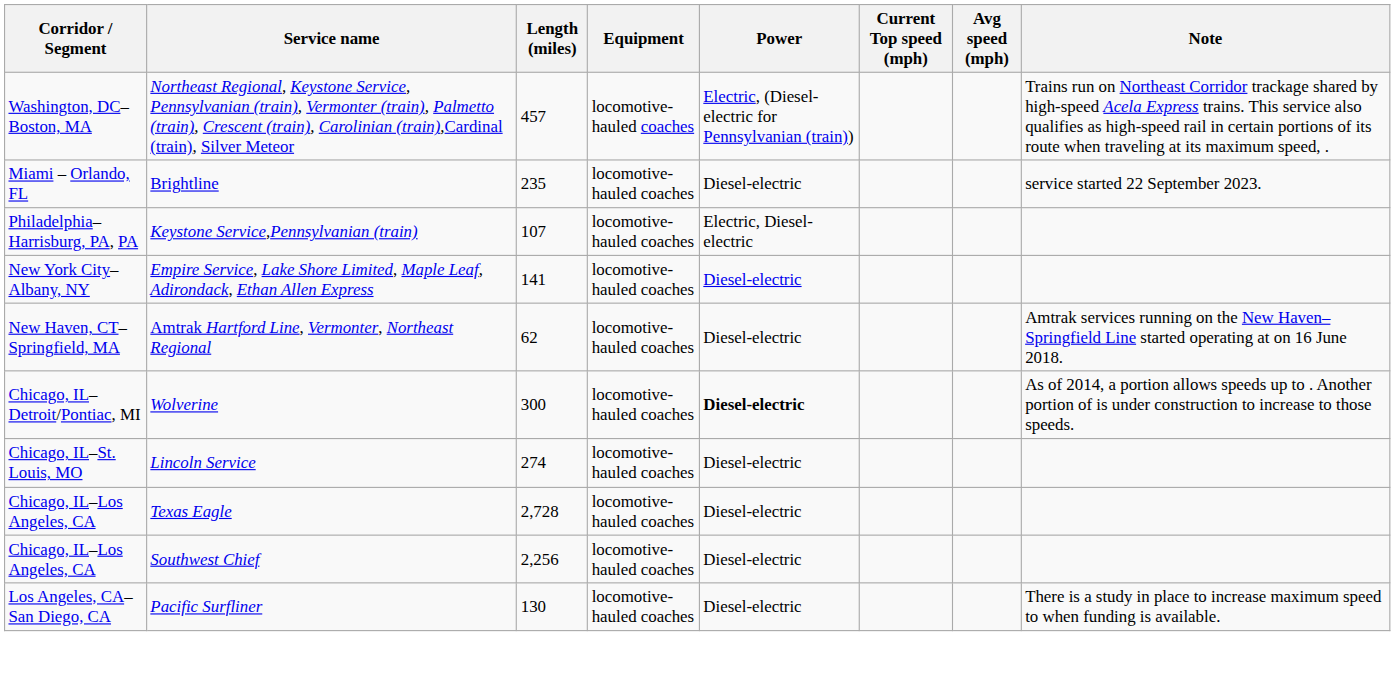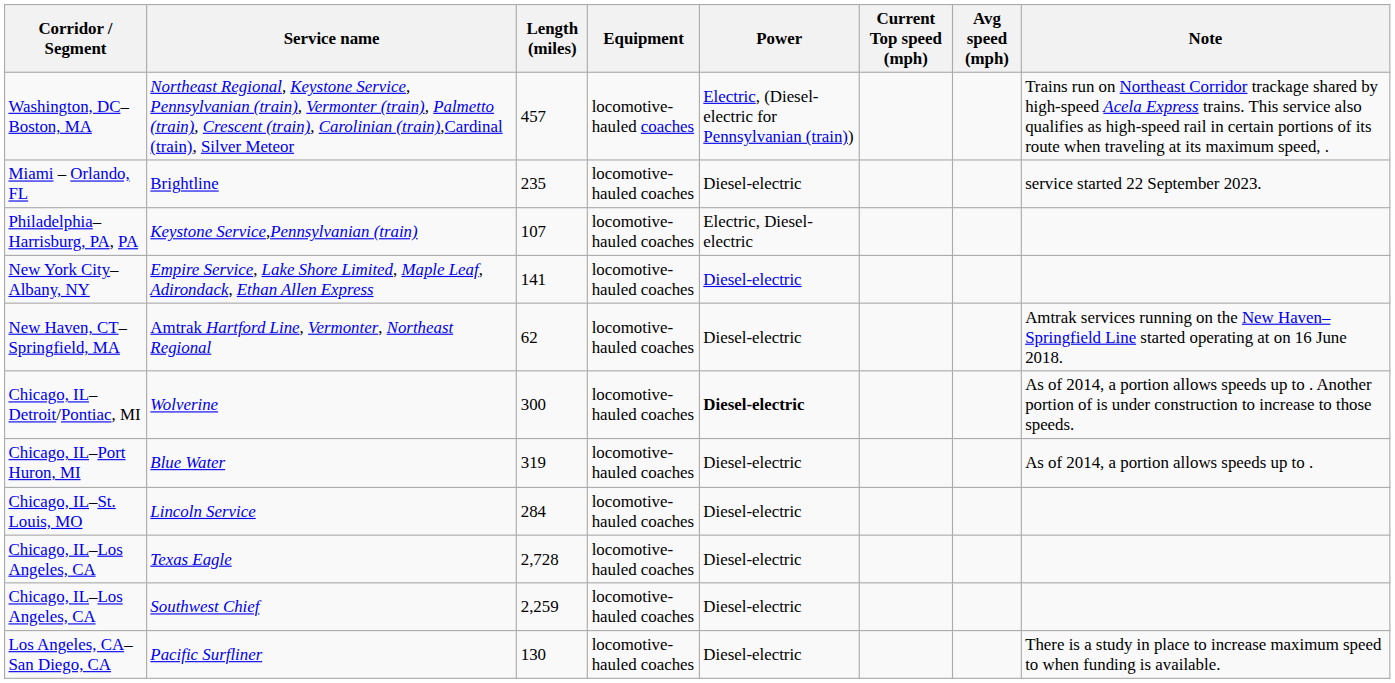+ row: Chicago, IL–Port Huron, MI | Blue Water | 319 | locomotive-hauled coaches | Diesel-electric | As of 2014, a portion allows speeds up to .
Lincoln Service | Length (miles): 274 -> 284
Southwest Chief | Length (miles): 2,256 -> 2,259
